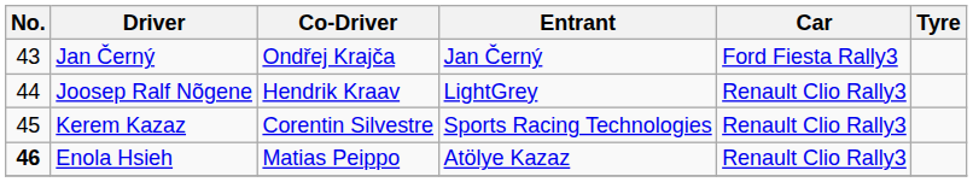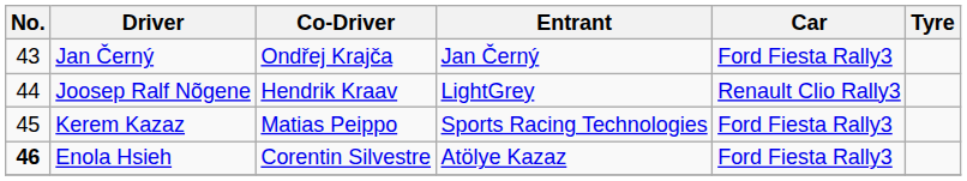Kerem Kazaz | Co-Driver: Corentin Silvestre -> Matias Peippo
Kerem Kazaz | Car: Renault Clio Rally3 -> Ford Fiesta Rally3
Enola Hsieh | Co-Driver: Matias Peippo -> Corentin Silvestre
Enola Hsieh | Car: Renault Clio Rally3 -> Ford Fiesta Rally3
